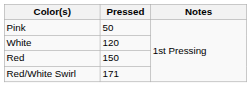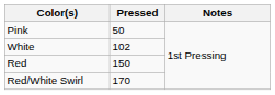White | Pressed: 120 -> 102
Red/White Swirl | Pressed: 171 -> 170
